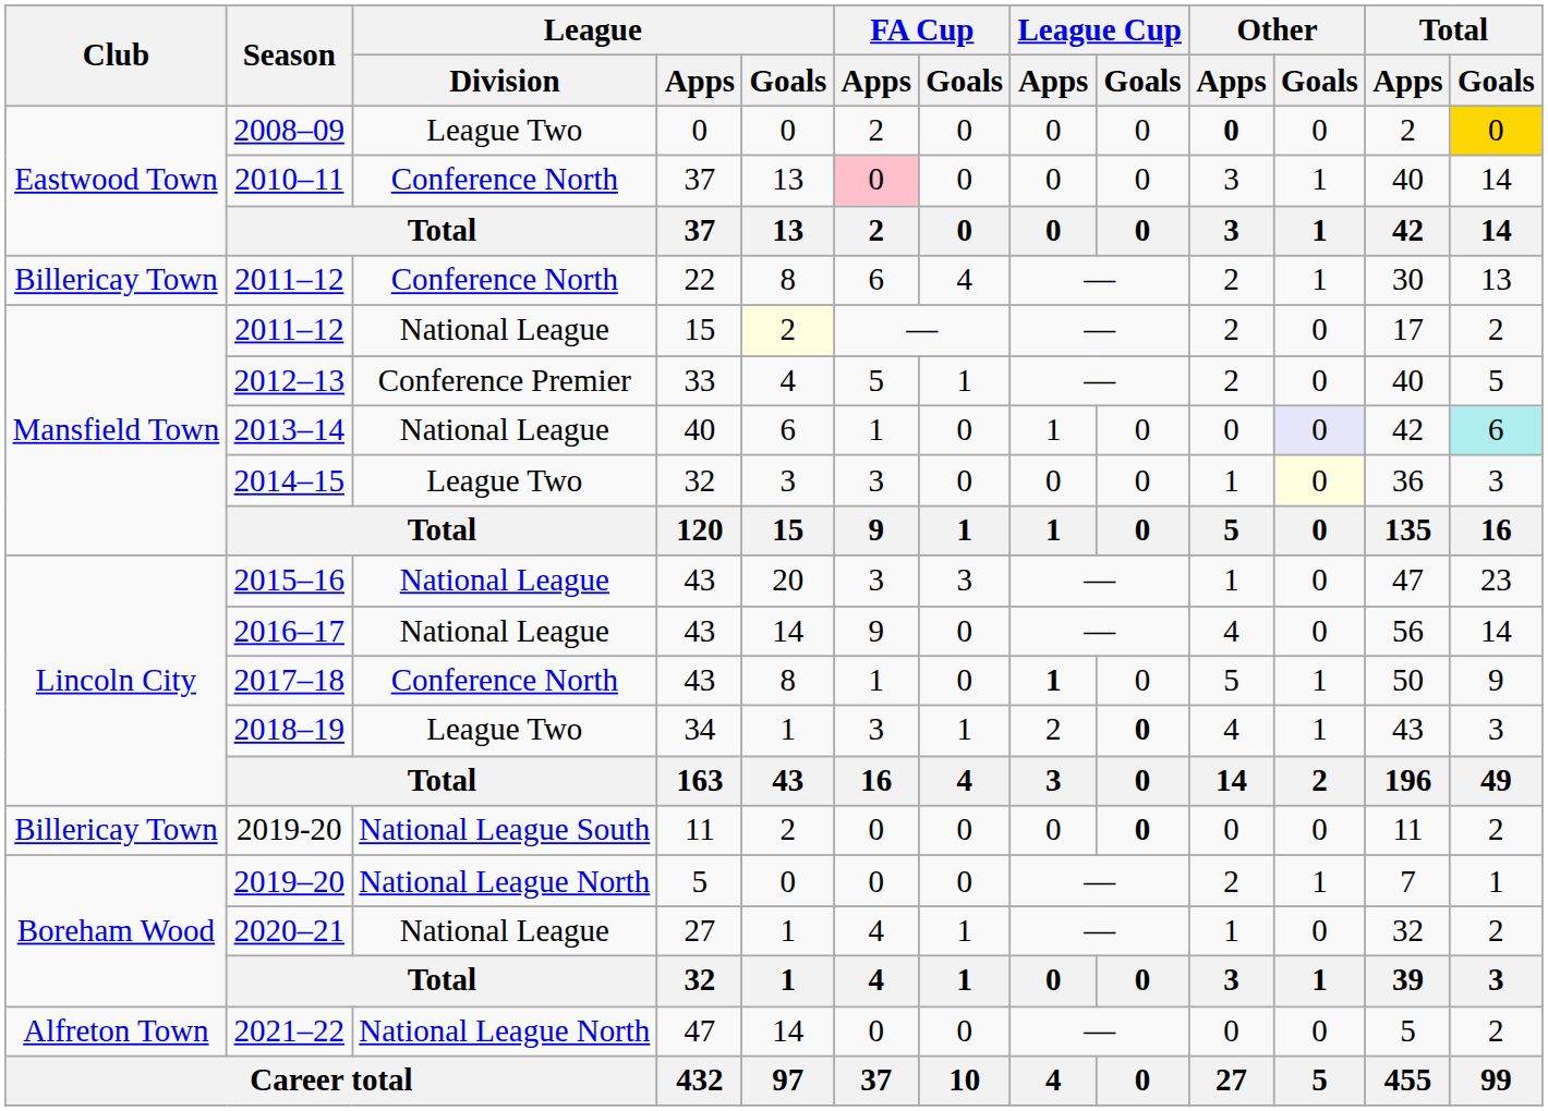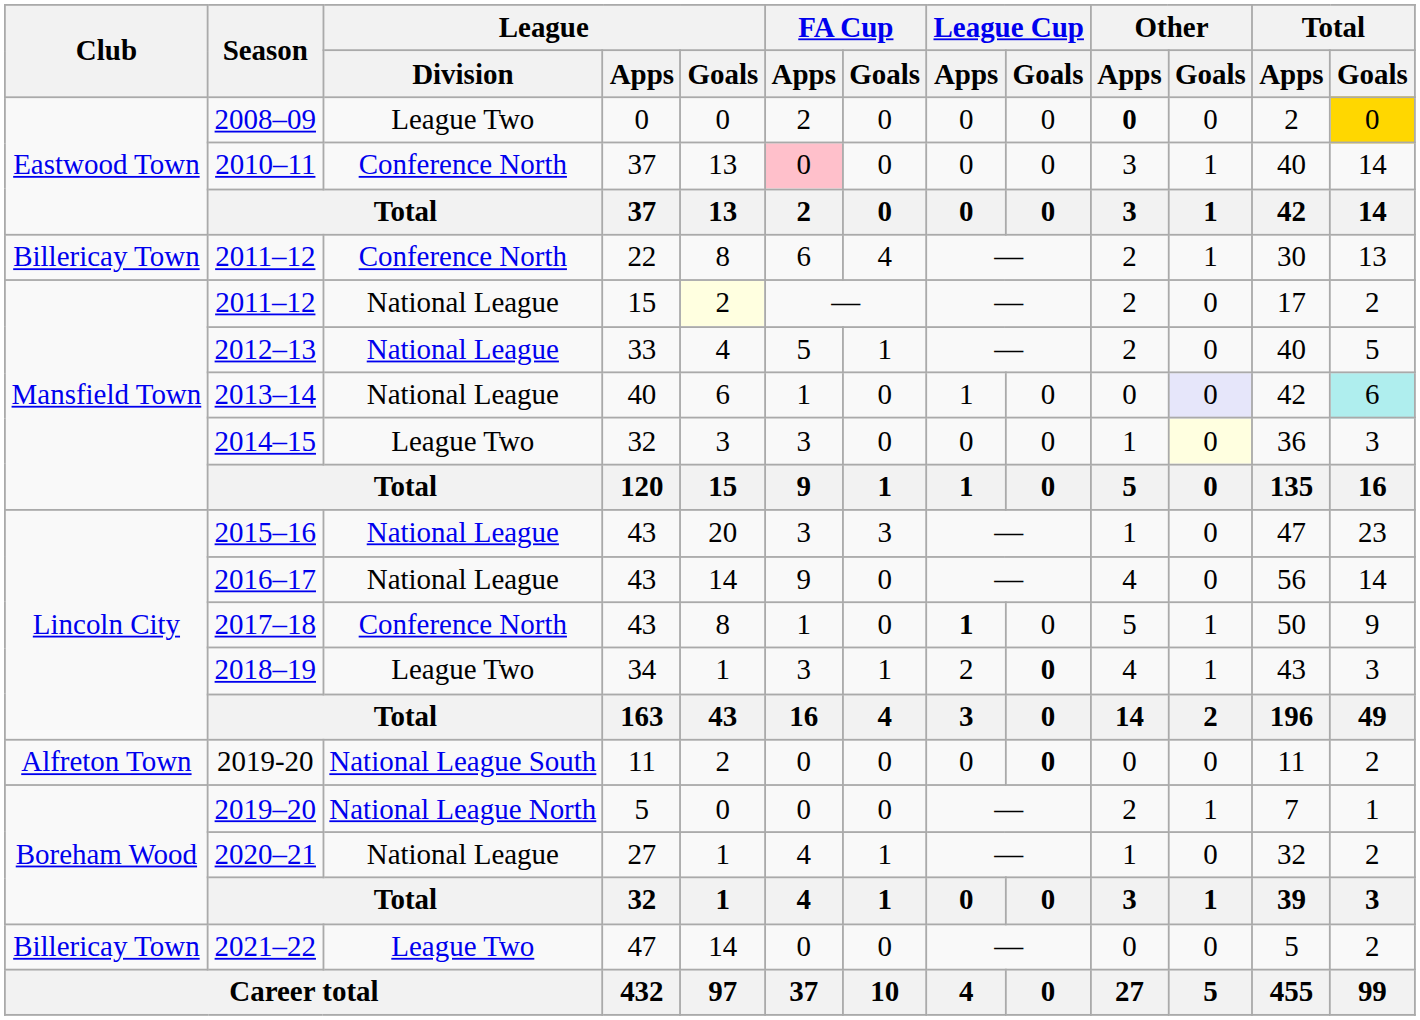2012–13 | League / Division: Conference Premier -> National League
2019-20 | Club: Billericay Town -> Alfreton Town
2021–22 | Club: Alfreton Town -> Billericay Town
2021–22 | League / Division: National League North -> League Two
